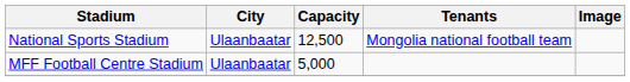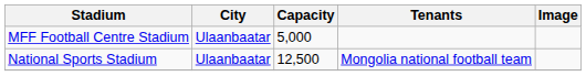rows swapped: National Sports Stadium <-> MFF Football Centre Stadium
